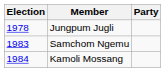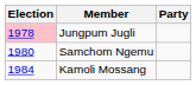Jungpum Jugli | Election: no background -> pink background
Samchom Ngemu | Election: 1983 -> 1980
